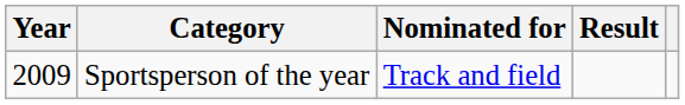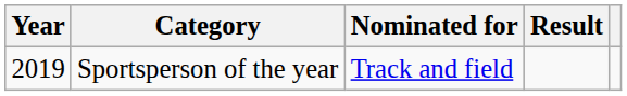Sportsperson of the year | Year: 2009 -> 2019
